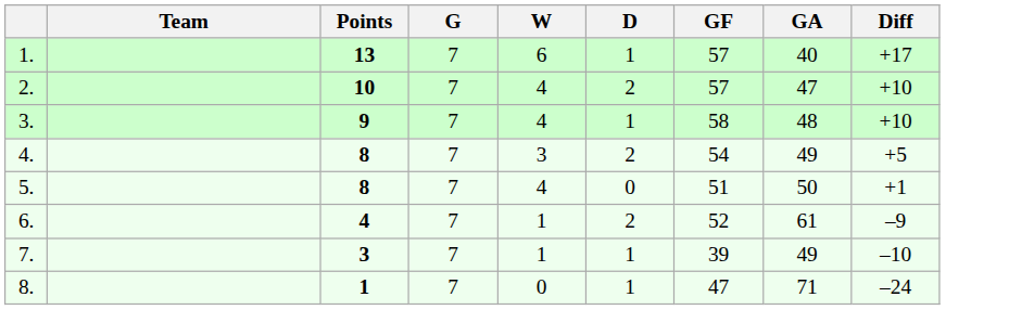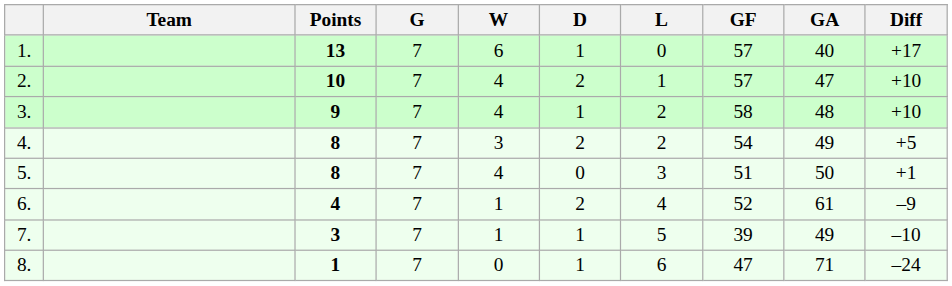+ column: L | 0 | 1 | 2 | 2 | 3 | 4 | 5 | 6
